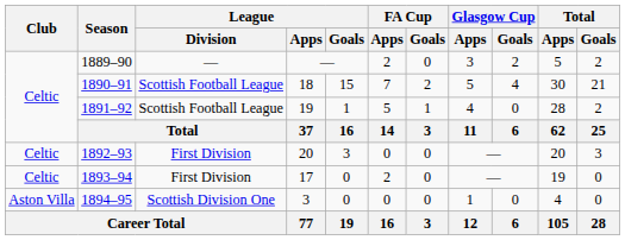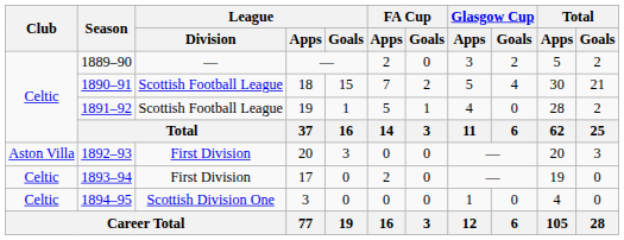1892–93 | Club: Celtic -> Aston Villa
1894–95 | Club: Aston Villa -> Celtic
